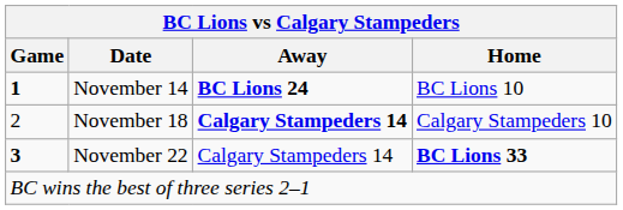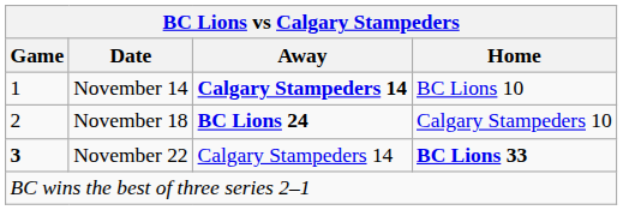November 14 | Game: bold -> normal
November 14 | Away: BC Lions 24 -> Calgary Stampeders 14
November 18 | Away: Calgary Stampeders 14 -> BC Lions 24
